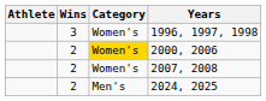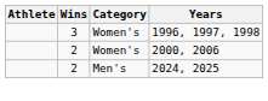2000, 2006 | Category: gold background -> no background
- row: 2 | Women's | 2007, 2008
